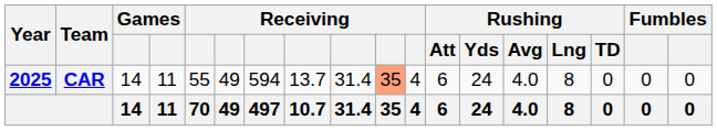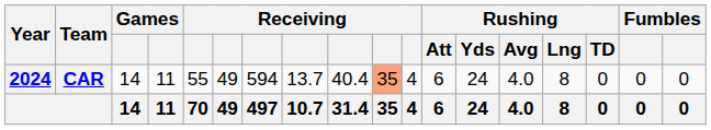CAR | Year: 2025 -> 2024
CAR | column 9: 31.4 -> 40.4
